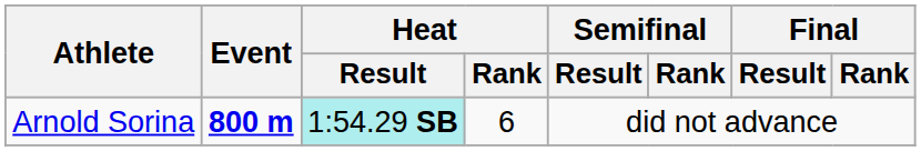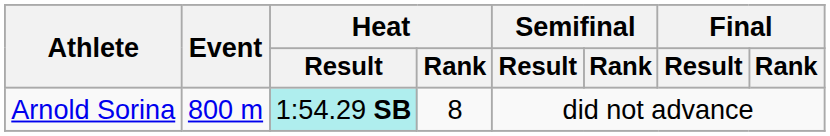Arnold Sorina | Event: bold -> normal
Arnold Sorina | Heat / Rank: 6 -> 8
